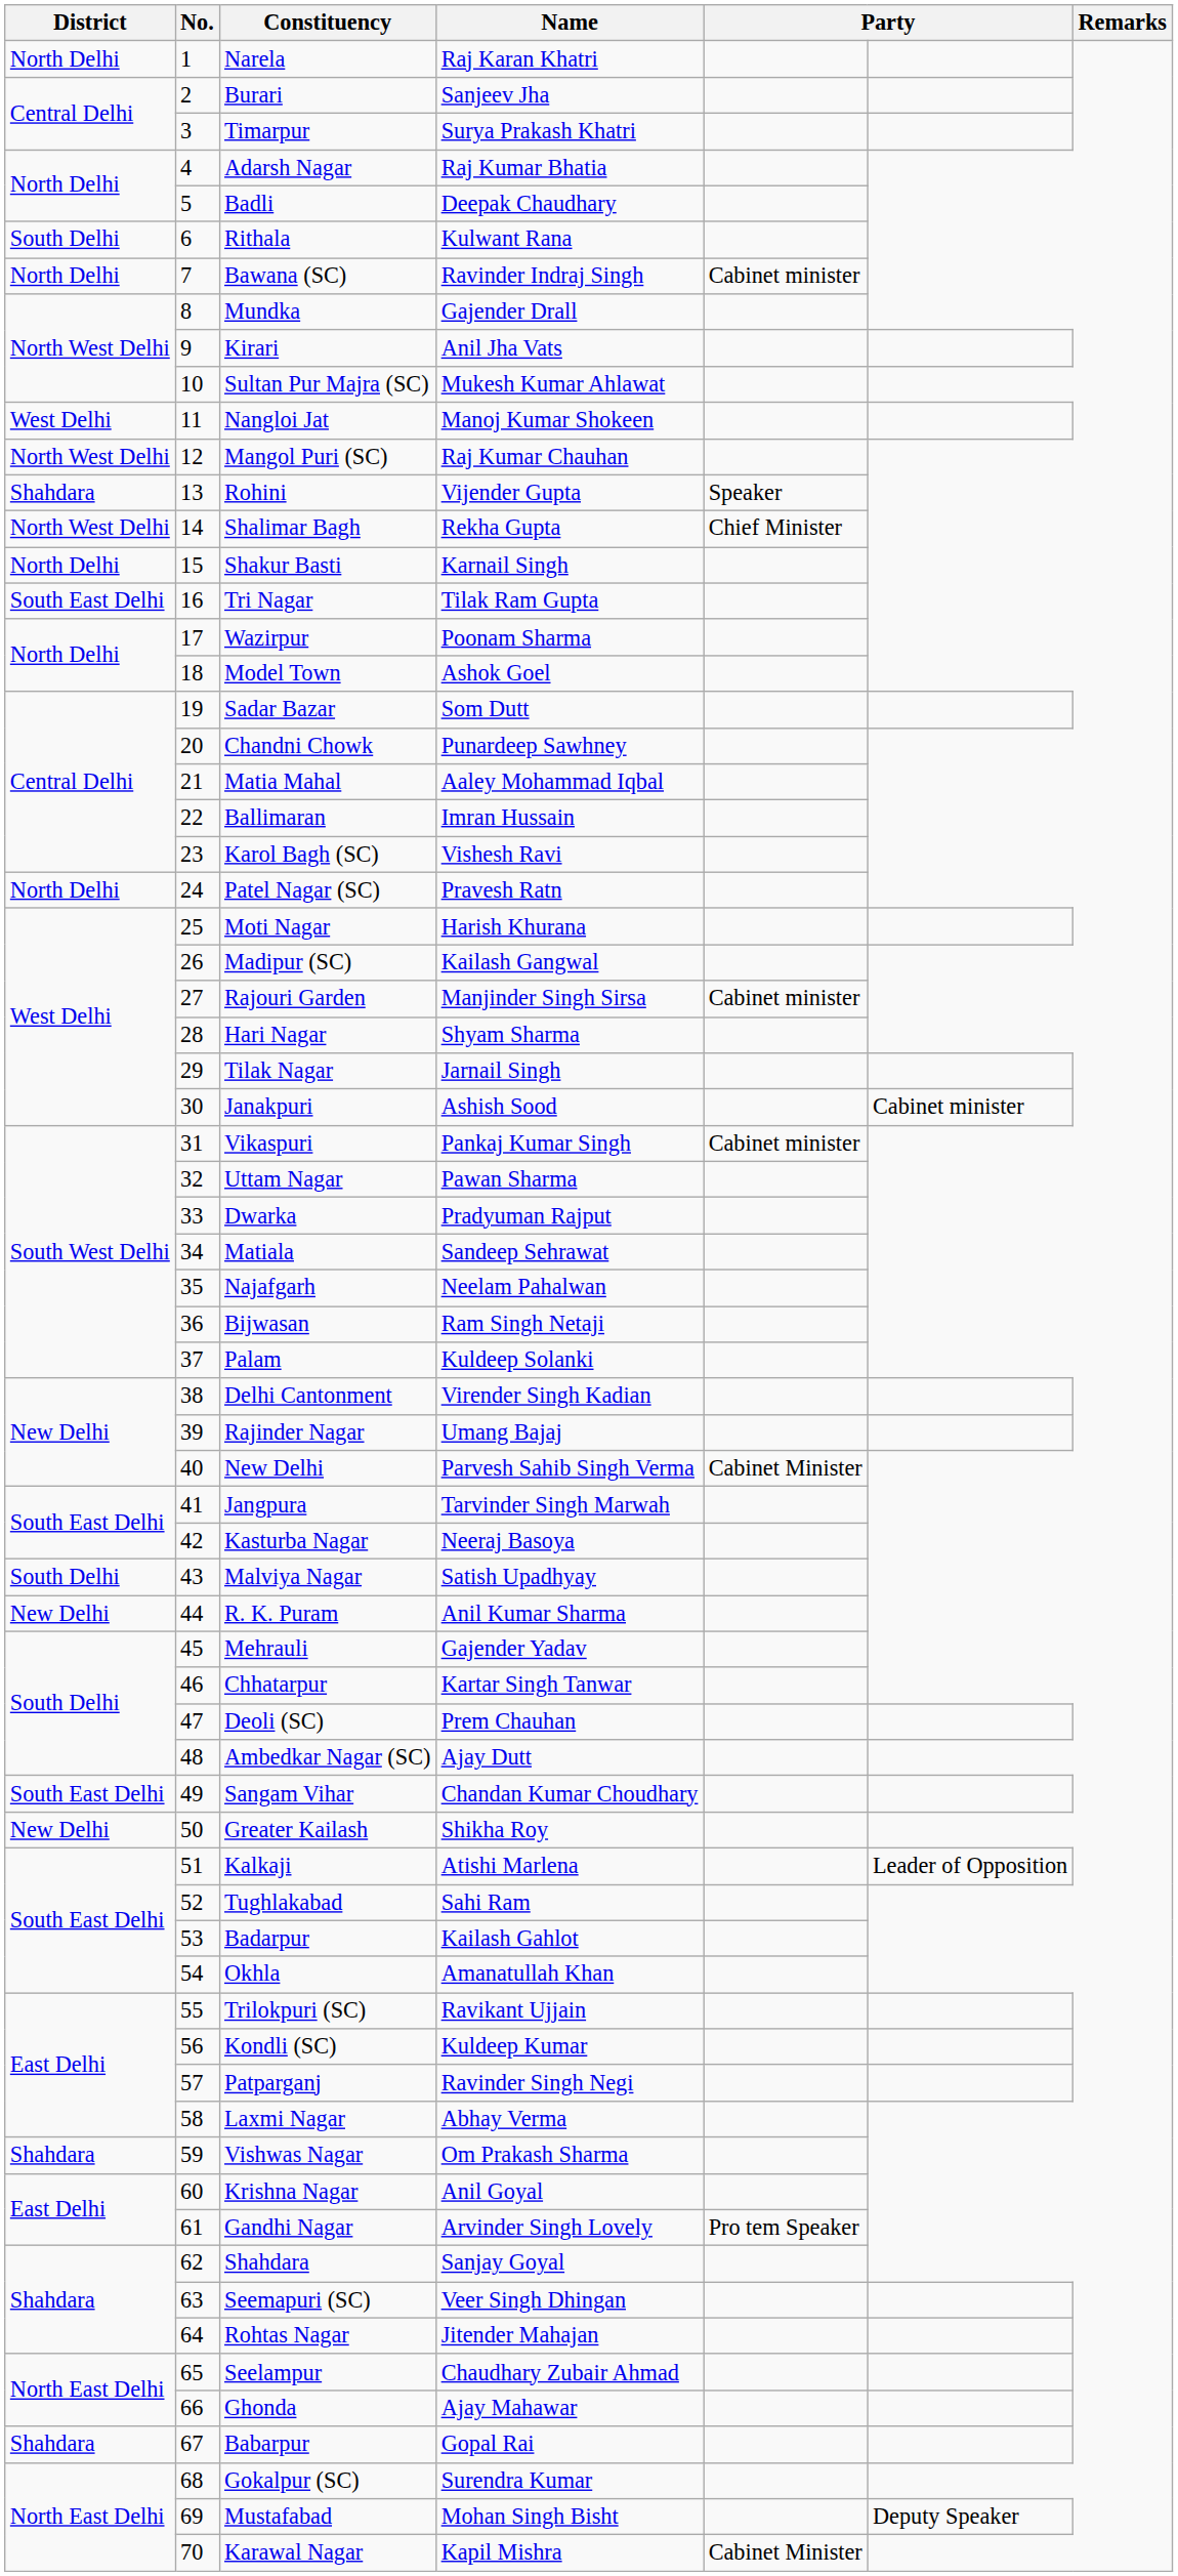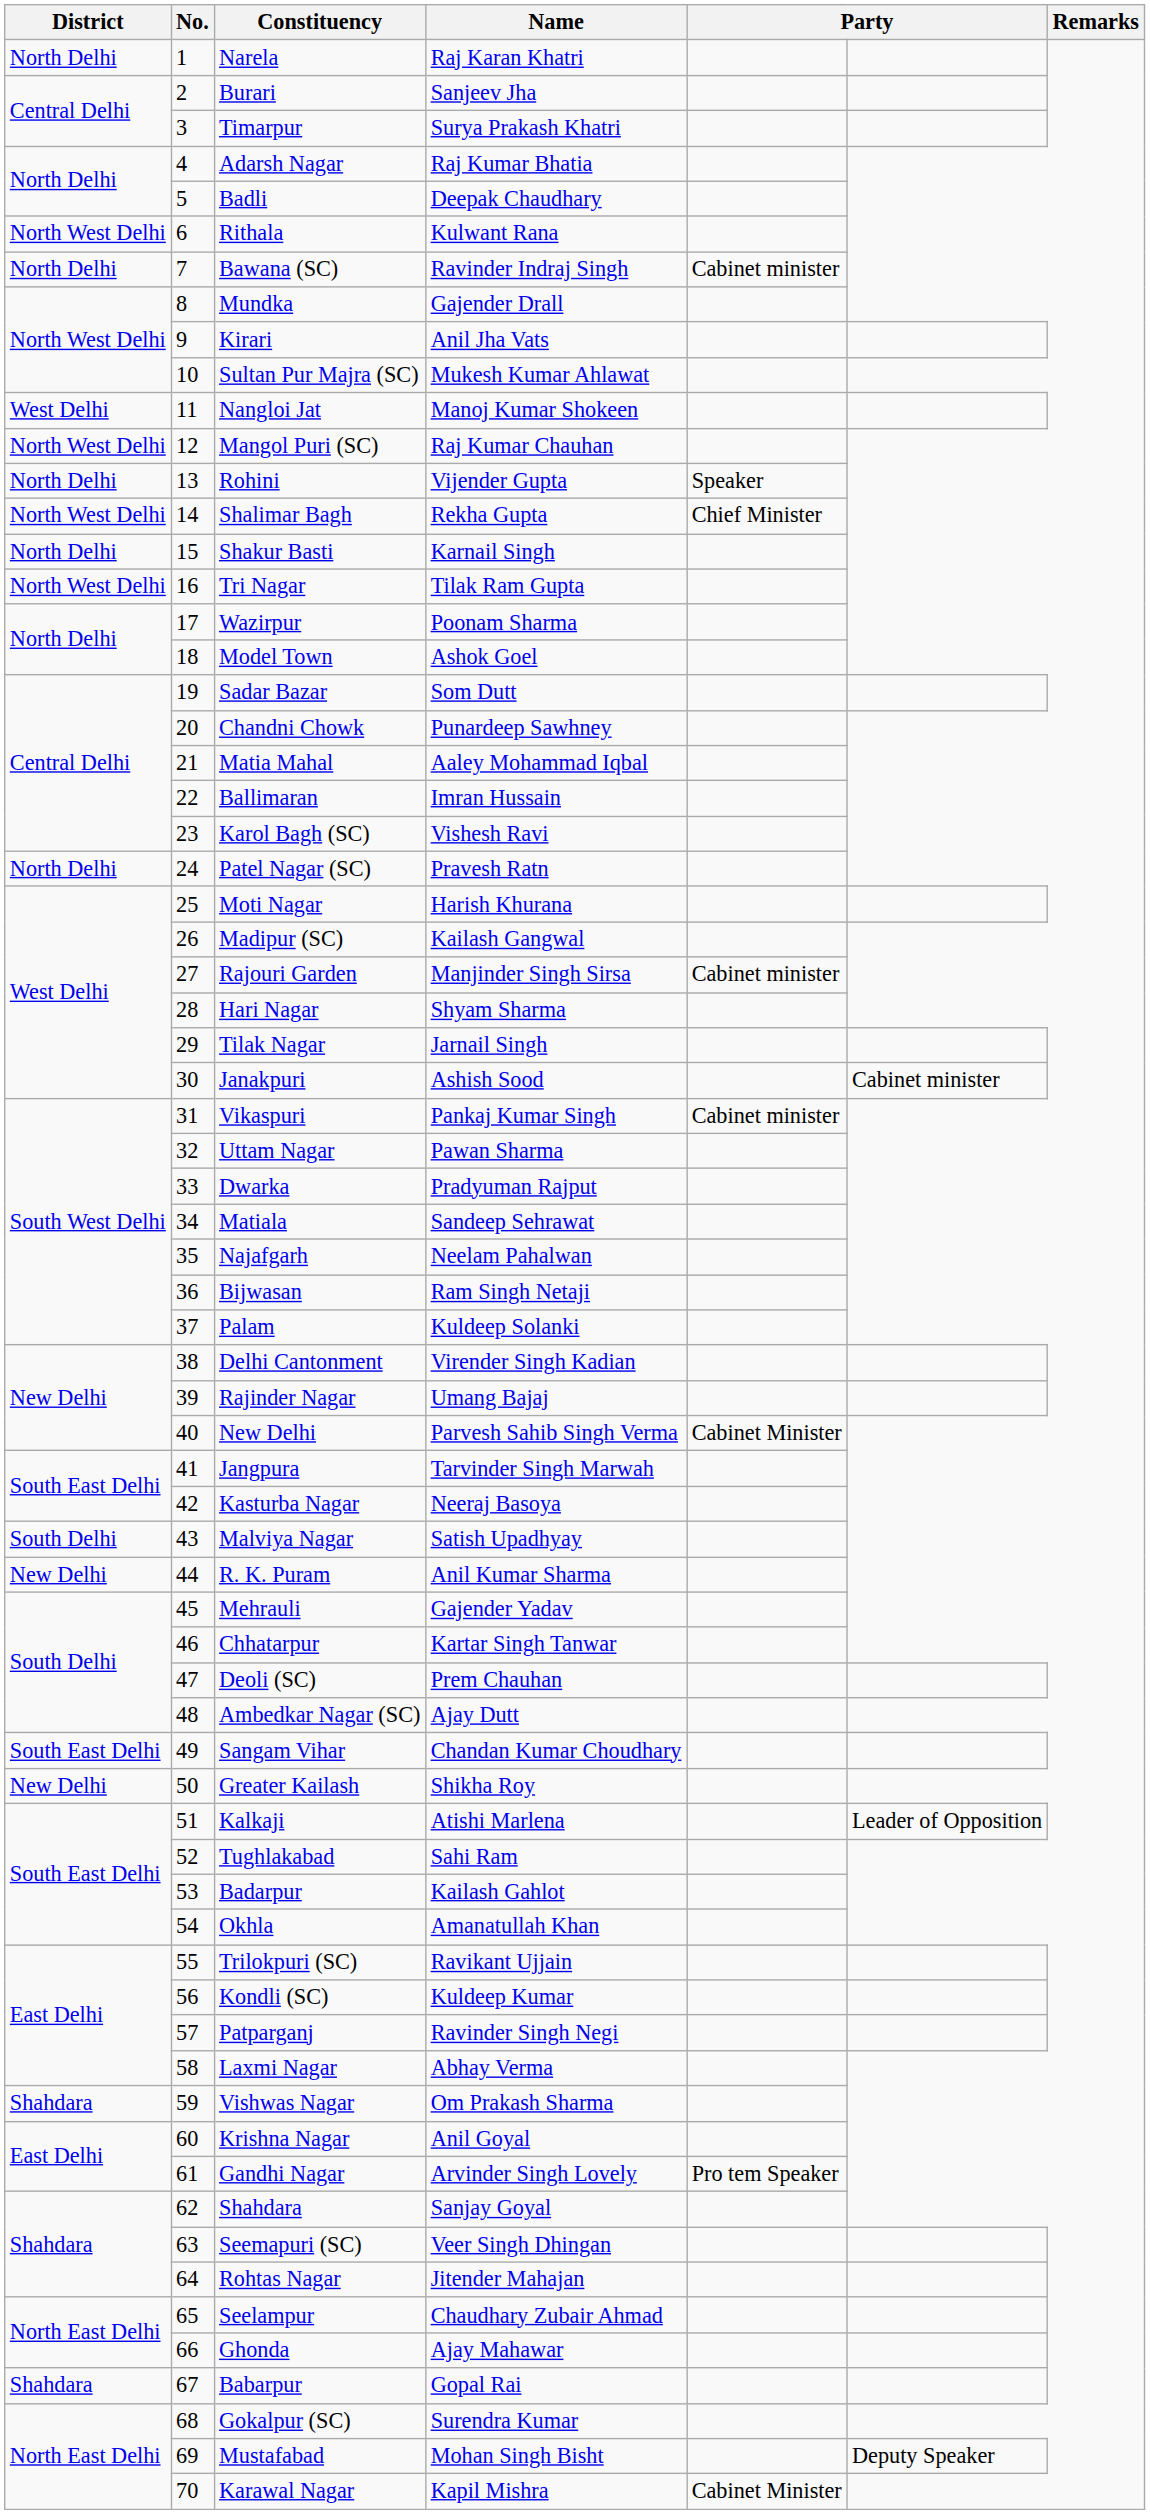Rithala | District: South Delhi -> North West Delhi
Rohini | District: Shahdara -> North Delhi
Tri Nagar | District: South East Delhi -> North West Delhi
